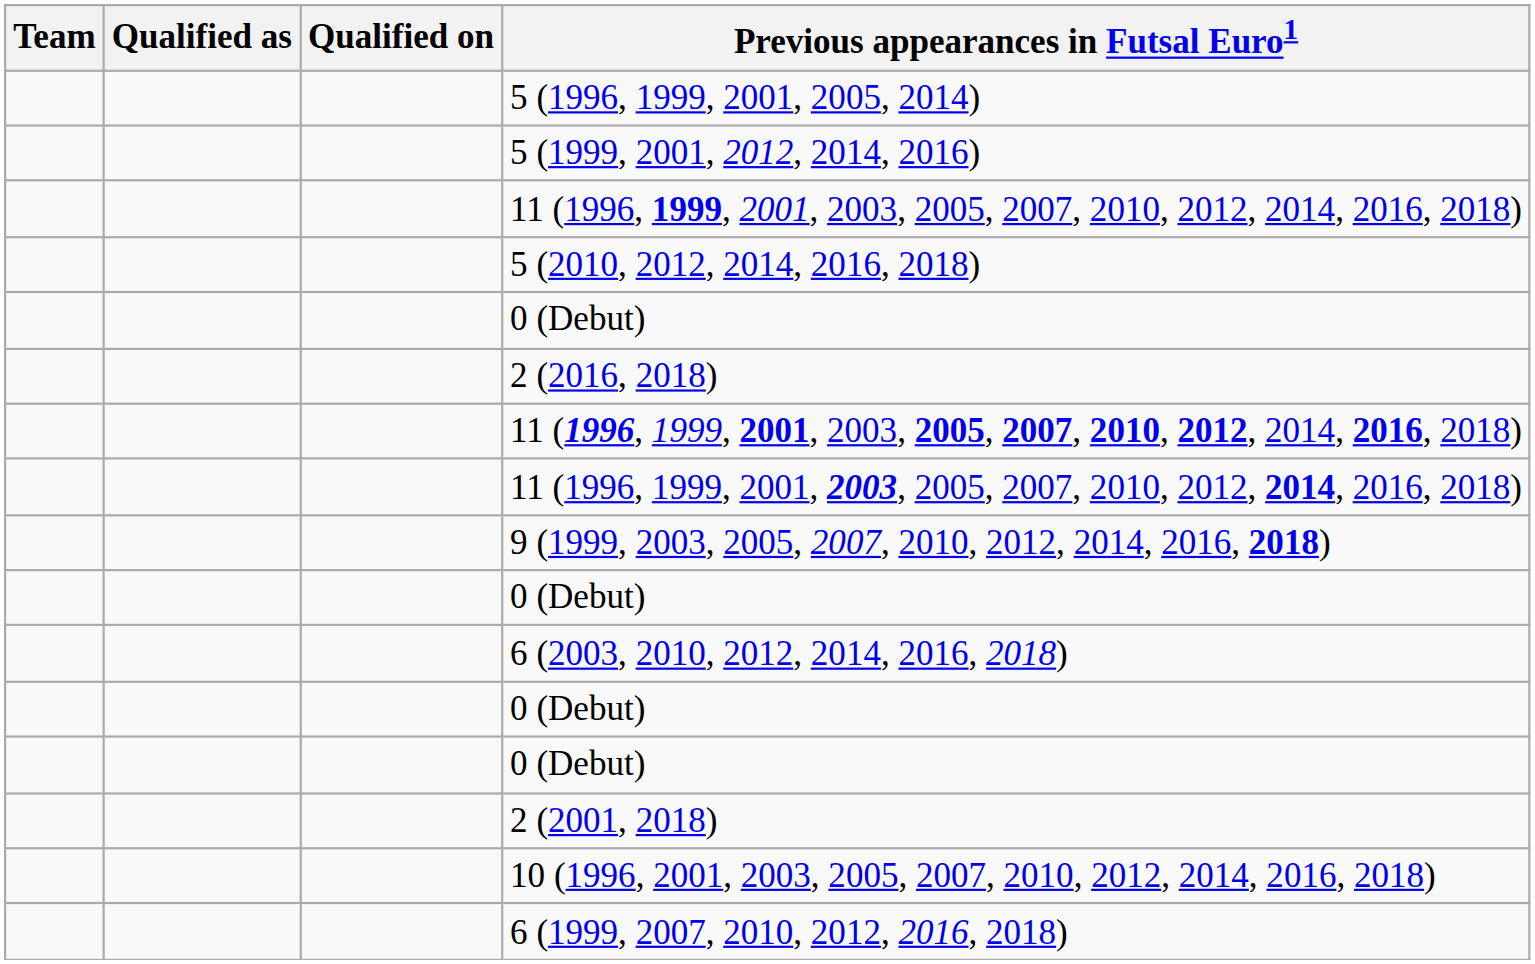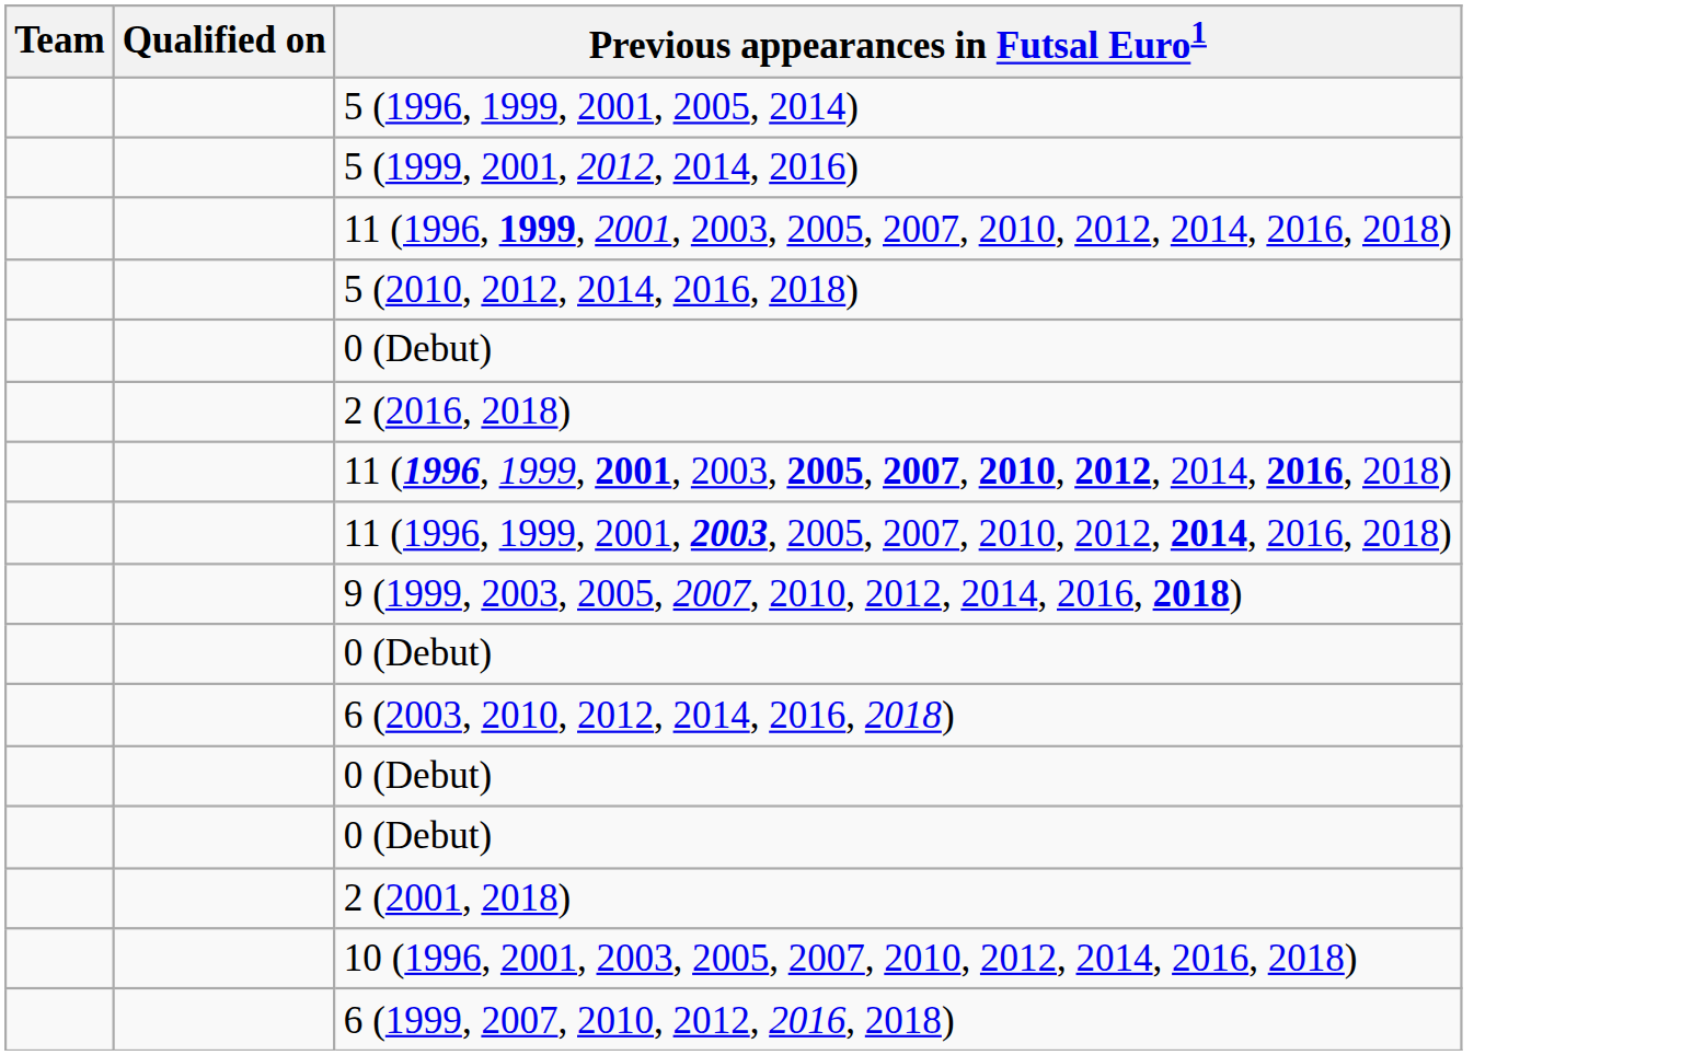- column: Qualified as
